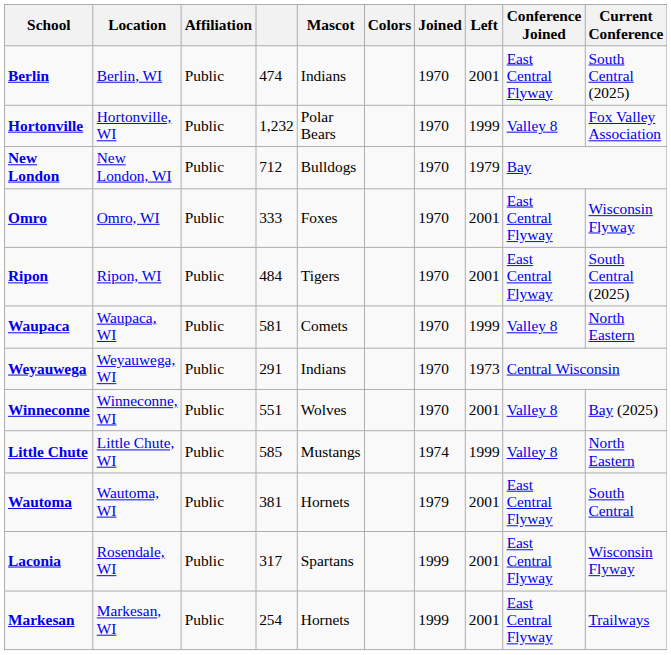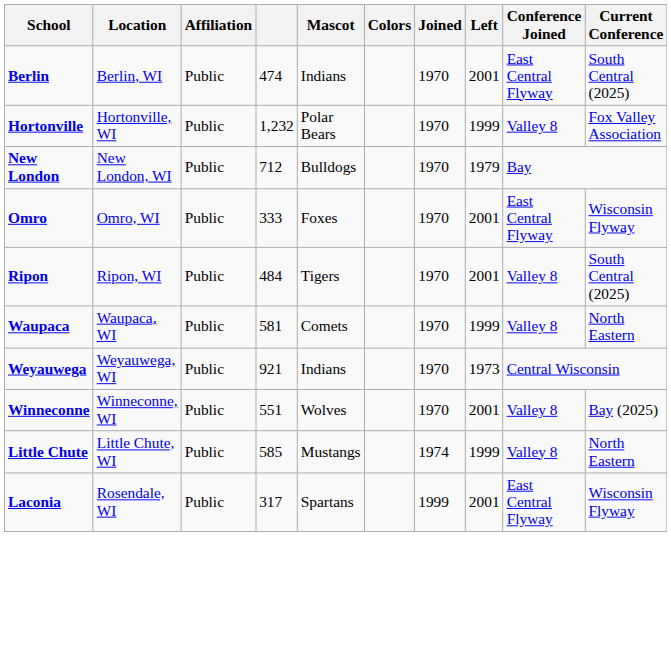Ripon | Conference Joined: East Central Flyway -> Valley 8
Weyauwega | column 4: 291 -> 921
- row: Wautoma | Wautoma, WI | Public | 381 | Hornets | 1979 | 2001 | East Central Flyway | South Central
- row: Markesan | Markesan, WI | Public | 254 | Hornets | 1999 | 2001 | East Central Flyway | Trailways
